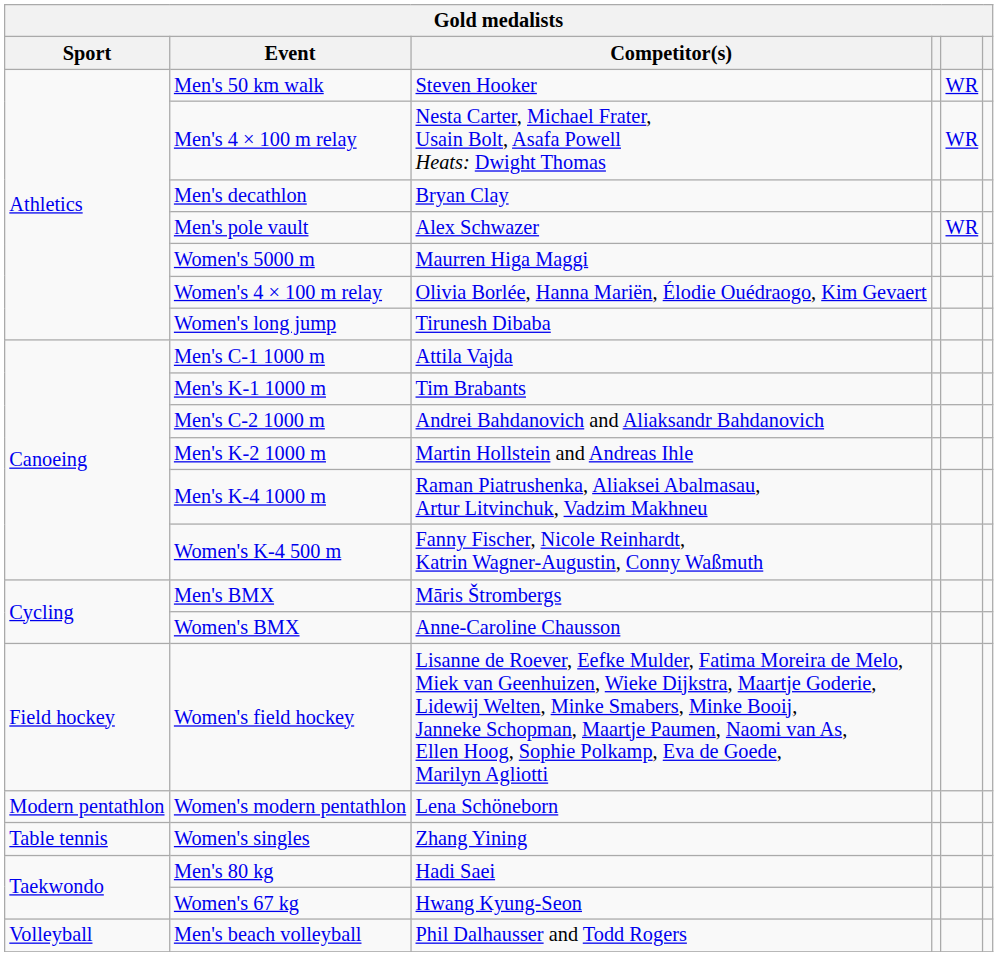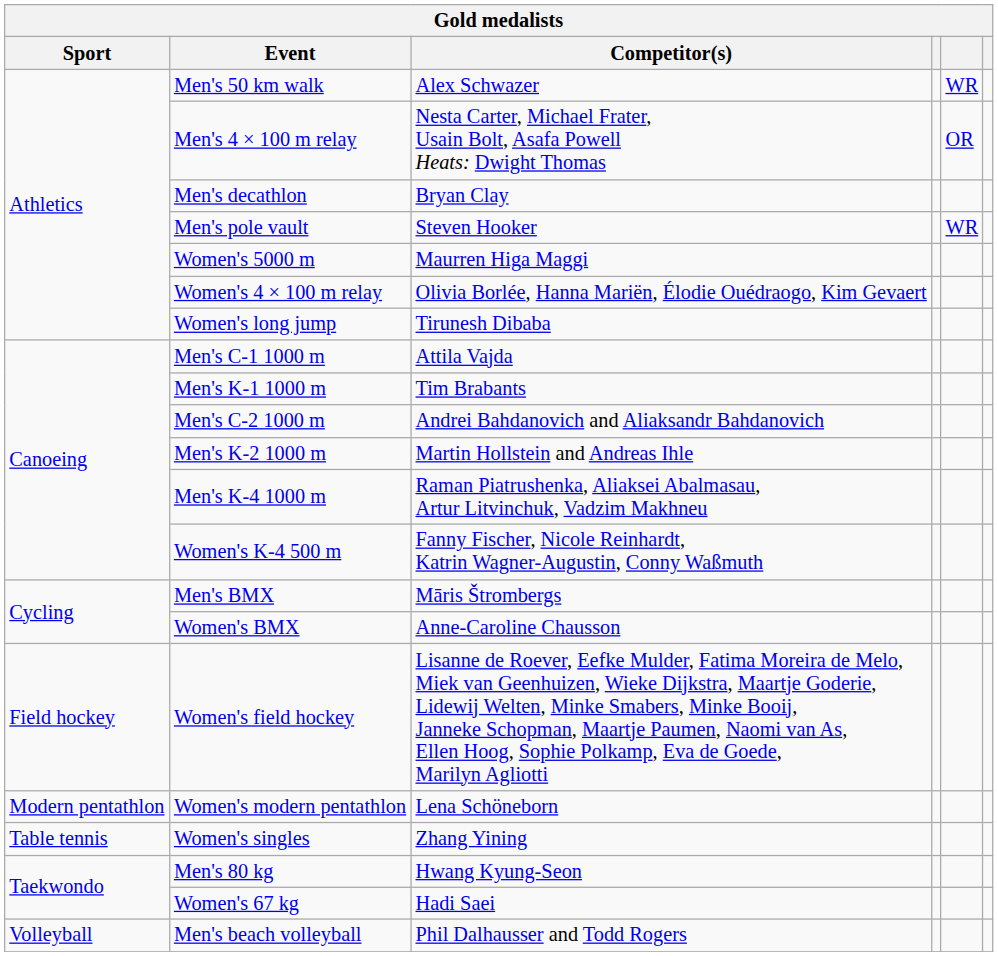Men's 50 km walk | Competitor(s): Steven Hooker -> Alex Schwazer
Men's 4 × 100 m relay | column 5: WR -> OR
Men's pole vault | Competitor(s): Alex Schwazer -> Steven Hooker
Men's 80 kg | Competitor(s): Hadi Saei -> Hwang Kyung-Seon
Women's 67 kg | Competitor(s): Hwang Kyung-Seon -> Hadi Saei
